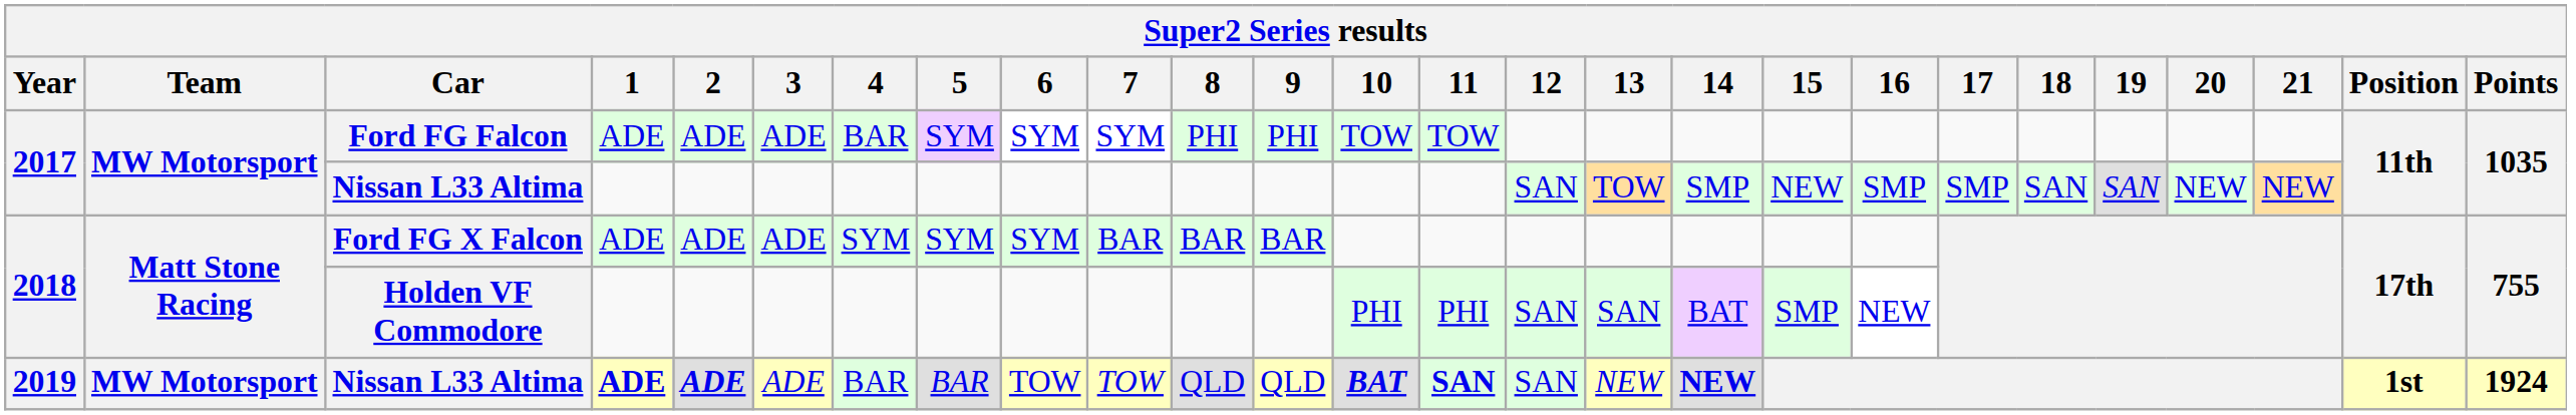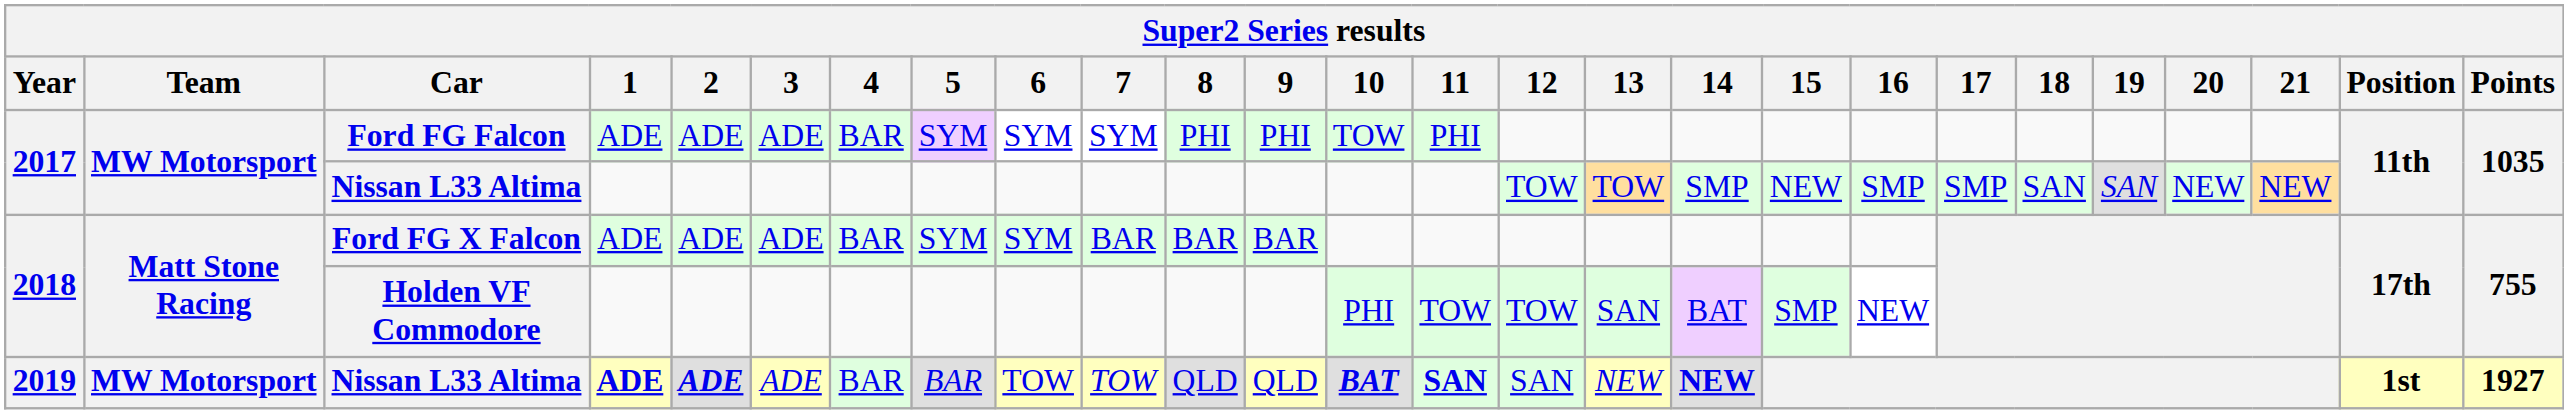Ford FG Falcon | 11: TOW -> PHI
2017 / Nissan L33 Altima | 12: SAN -> TOW
Ford FG X Falcon | 4: SYM -> BAR
Holden VF Commodore | 11: PHI -> TOW
Holden VF Commodore | 12: SAN -> TOW
2019 / Nissan L33 Altima | Points: 1924 -> 1927
